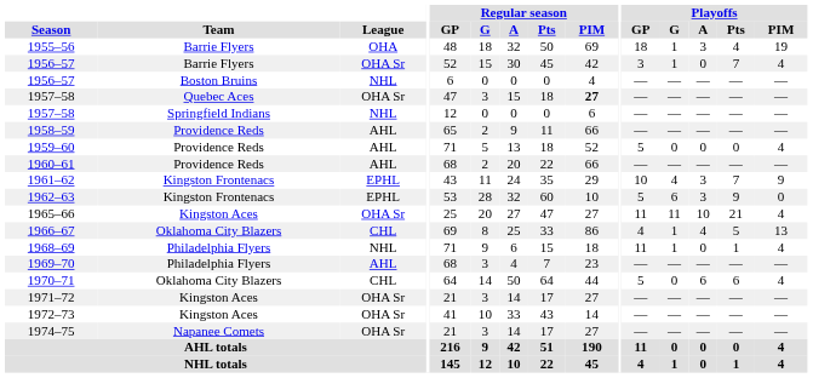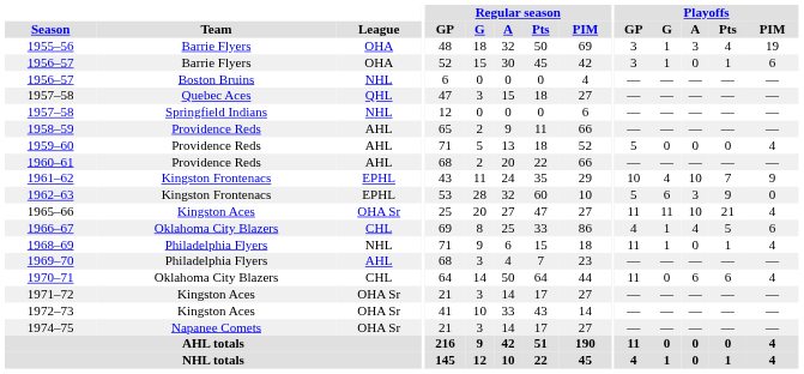1955–56 | Playoffs / GP: 18 -> 3
1956–57 / Barrie Flyers | League: OHA Sr -> OHA
1956–57 / Barrie Flyers | Playoffs / Pts: 7 -> 1
1956–57 / Barrie Flyers | Playoffs / PIM: 4 -> 6
1957–58 / Quebec Aces | League: OHA Sr -> QHL
1957–58 / Quebec Aces | Regular season / PIM: bold -> normal
1961–62 | Playoffs / A: 3 -> 10
1966–67 | Playoffs / PIM: 13 -> 6
1970–71 | Playoffs / GP: 5 -> 11
